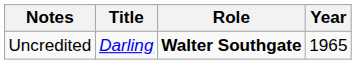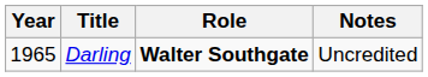columns swapped: Year <-> Notes
